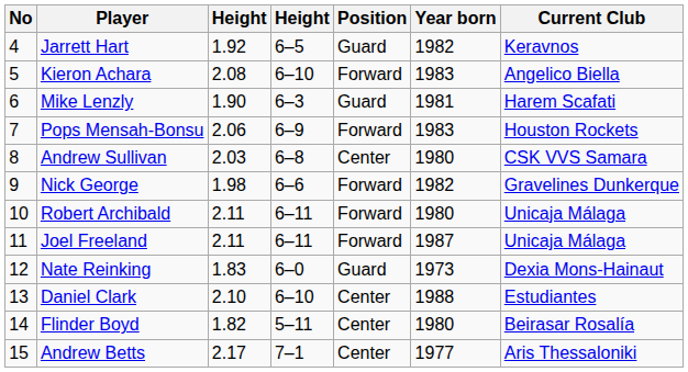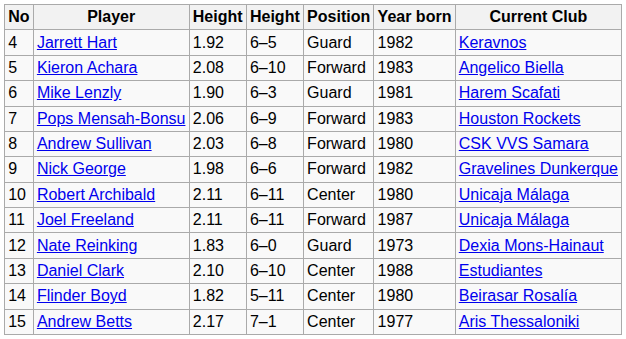Andrew Sullivan | Position: Center -> Forward
Robert Archibald | Position: Forward -> Center
